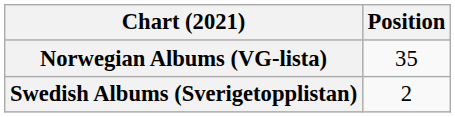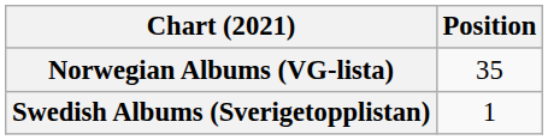Swedish Albums (Sverigetopplistan) | Position: 2 -> 1
